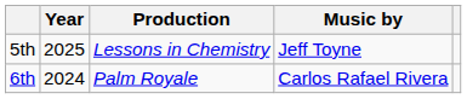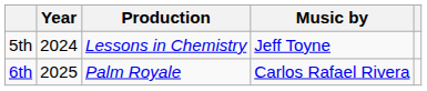5th | Year: 2025 -> 2024
6th | Year: 2024 -> 2025
